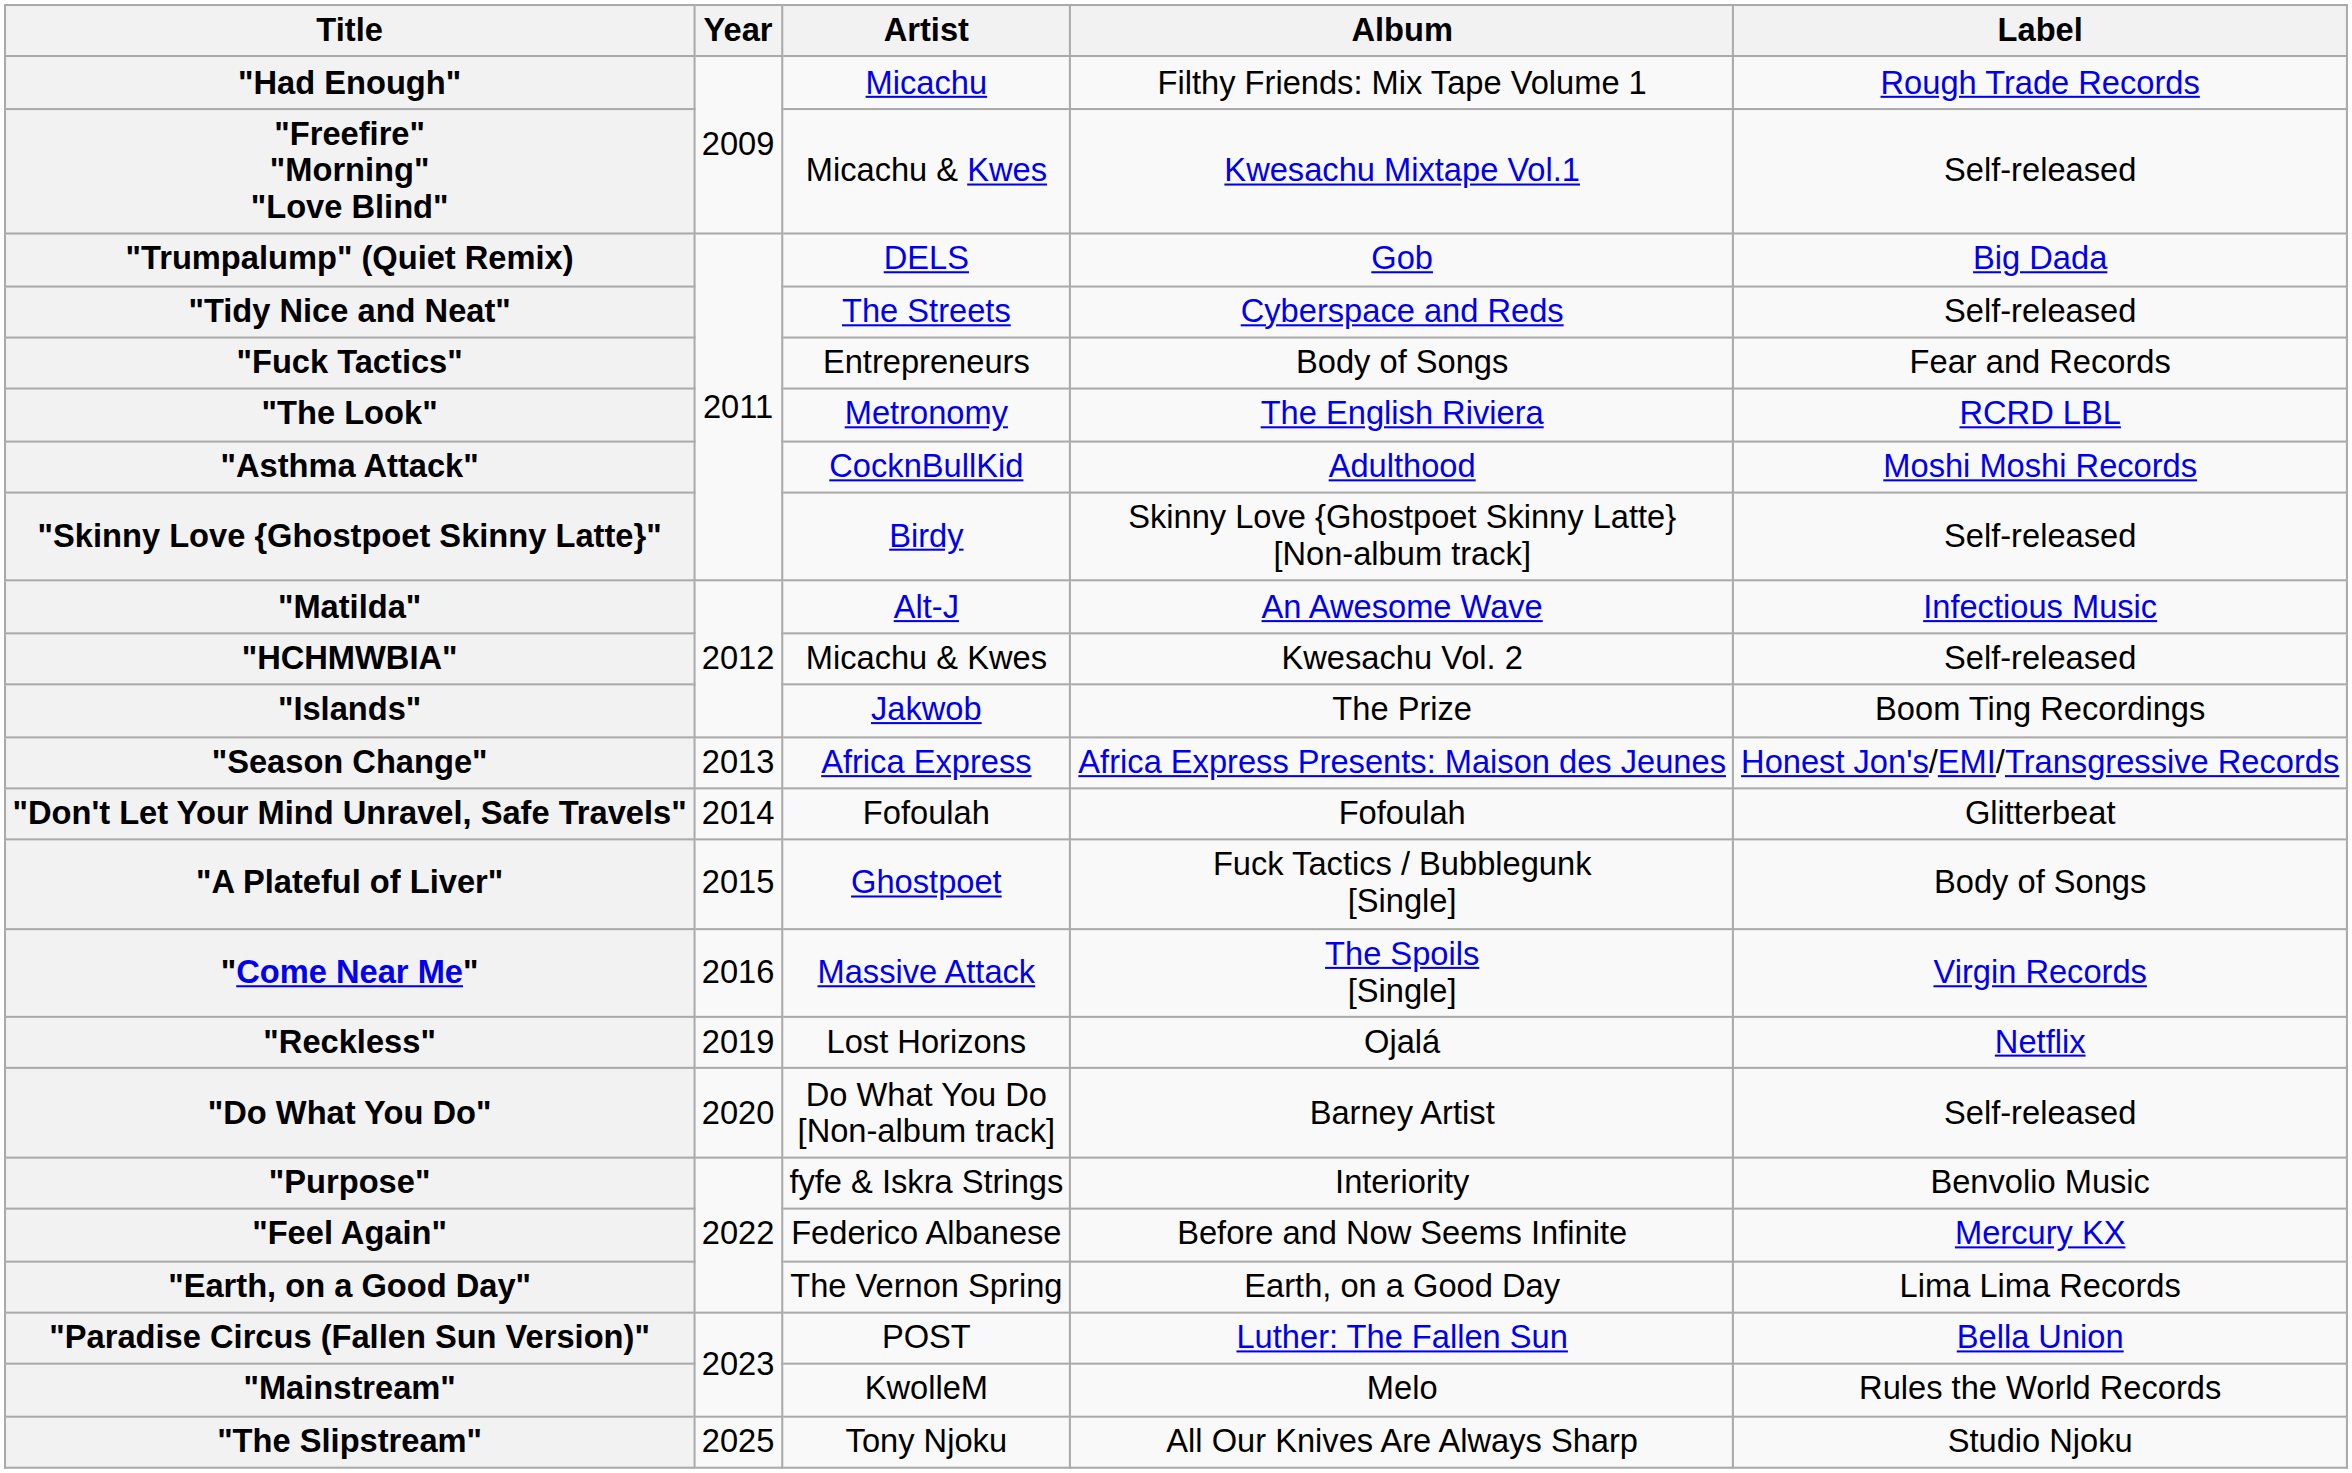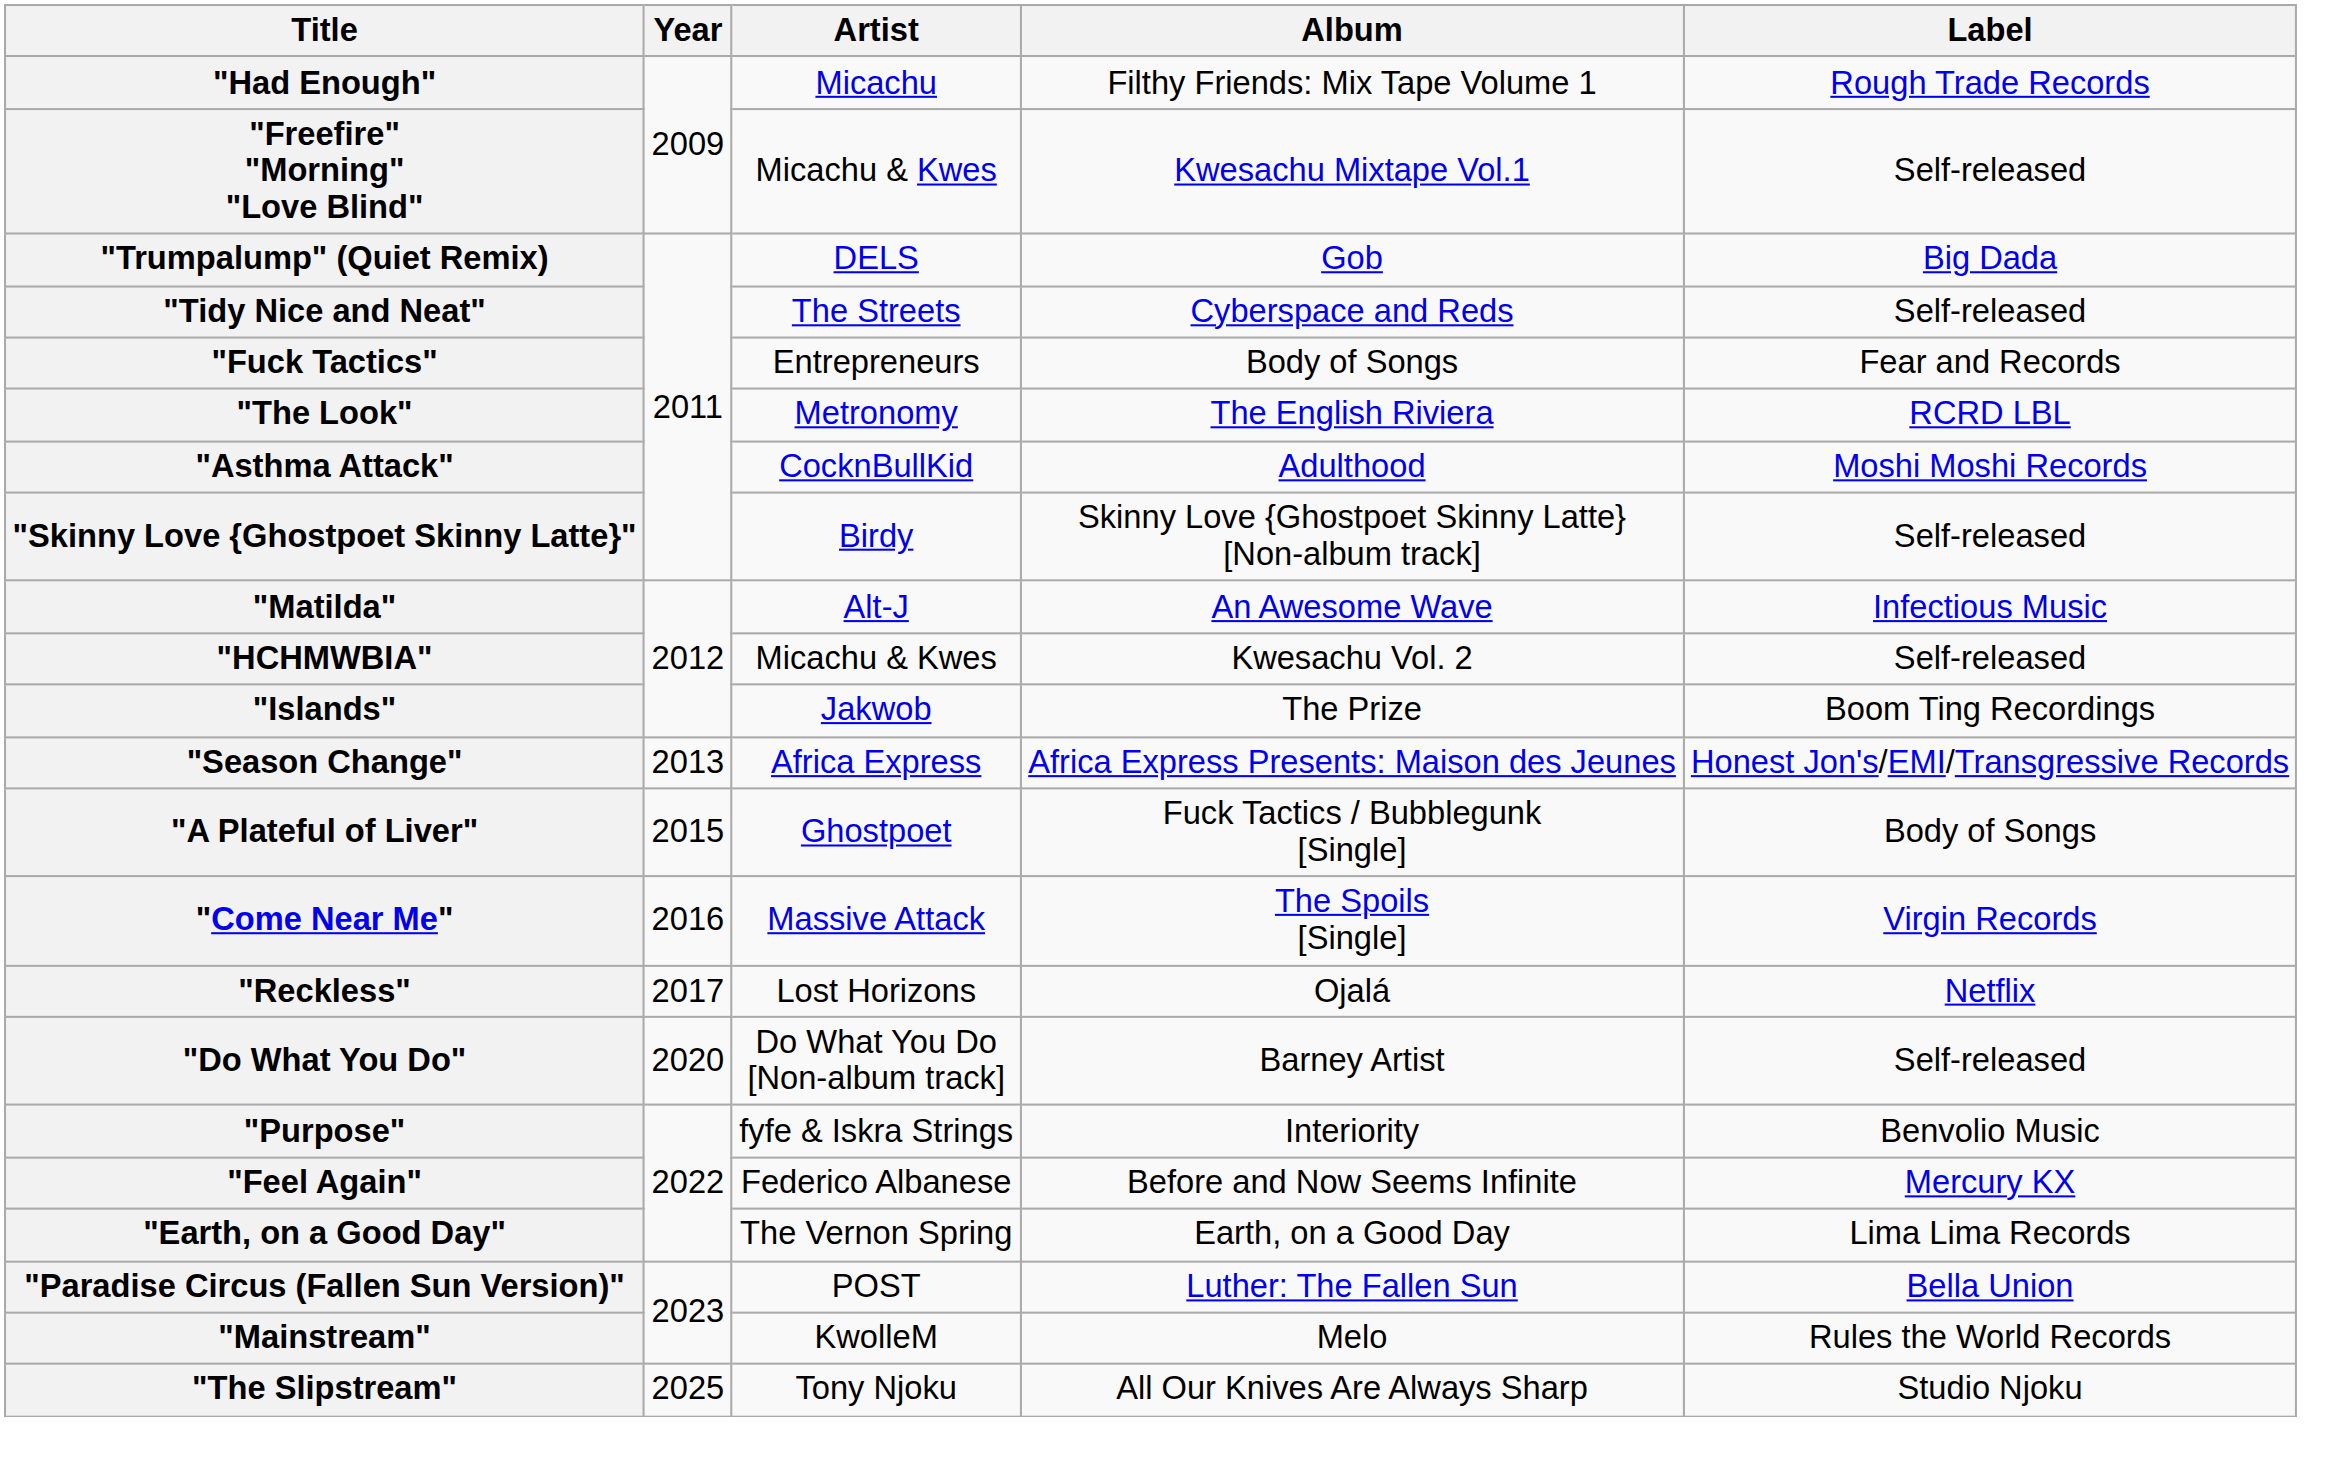- row: "Don't Let Your Mind Unravel, Safe Travels" | 2014 | Fofoulah | Fofoulah | Glitterbeat
"Reckless" | Year: 2019 -> 2017
